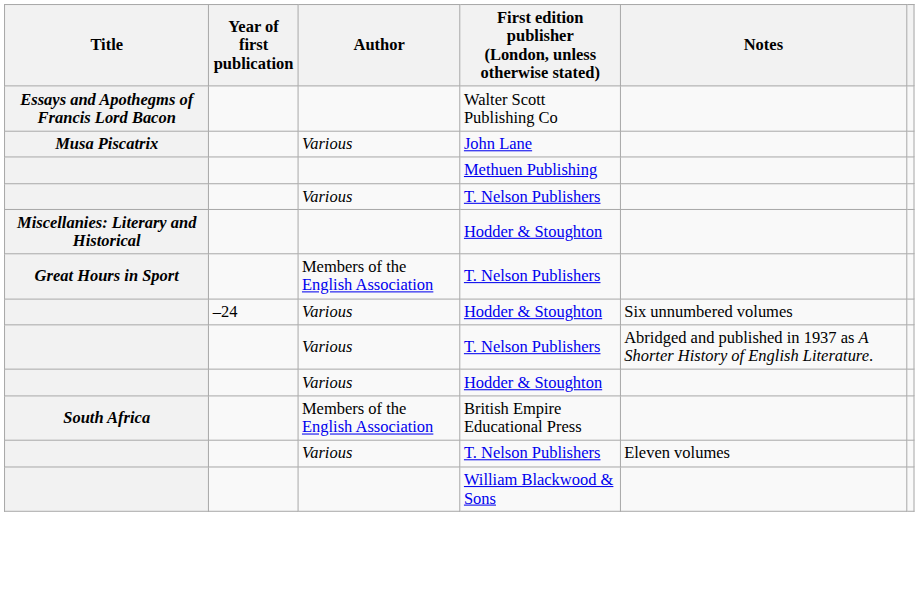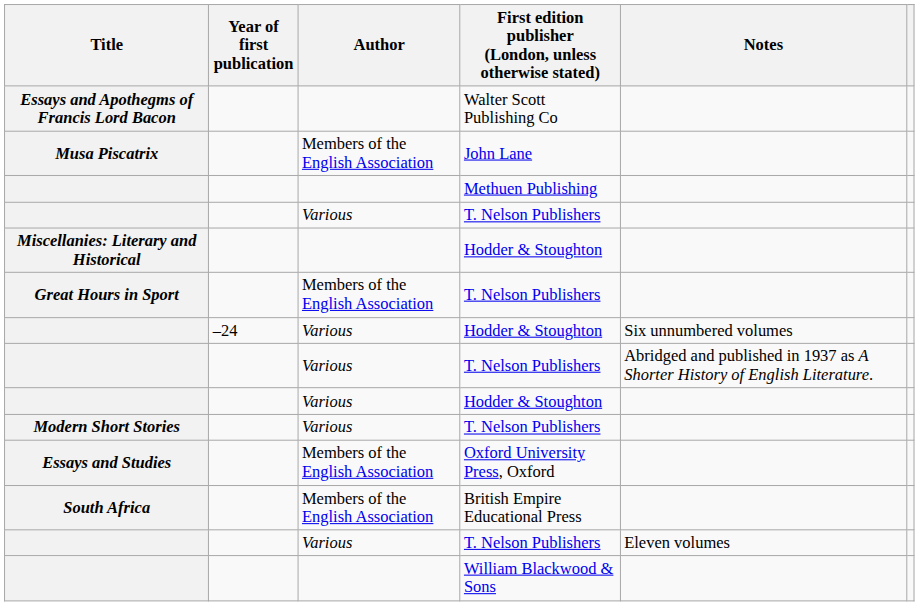Musa Piscatrix | Author: Various -> Members of the English Association
+ row: Modern Short Stories | Various | T. Nelson Publishers
+ row: Essays and Studies | Members of the English Association | Oxford University Press, Oxford
